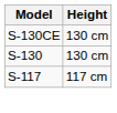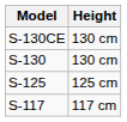+ row: S-125 | 125 cm
